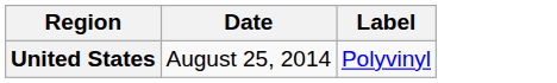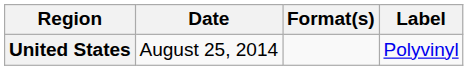+ column: Format(s)
